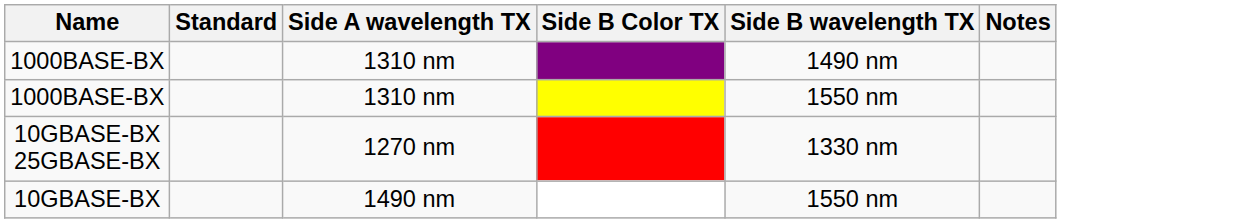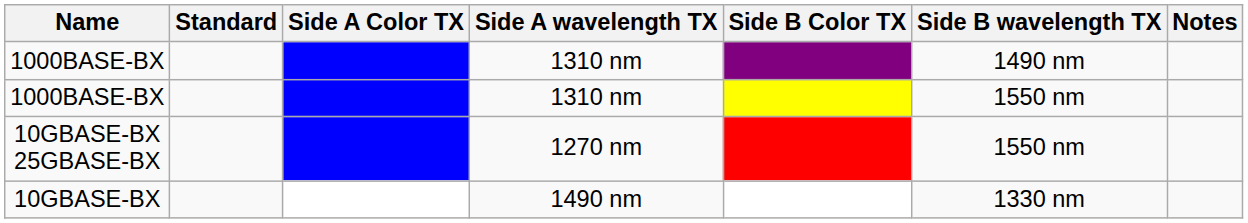+ column: Side A Color TX
10GBASE-BX 25GBASE-BX | Side B wavelength TX: 1330 nm -> 1550 nm
10GBASE-BX | Side B wavelength TX: 1550 nm -> 1330 nm
